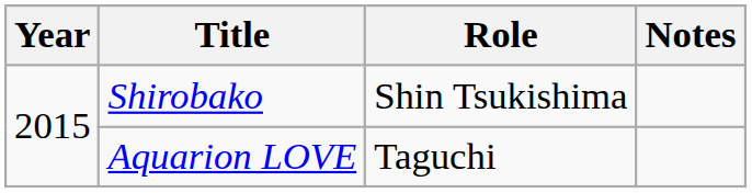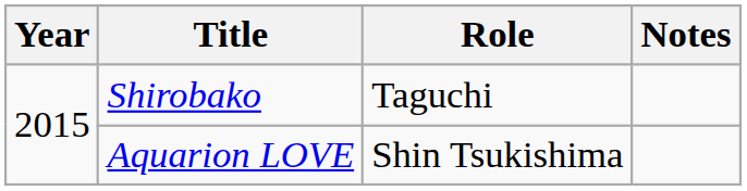Shirobako | Role: Shin Tsukishima -> Taguchi
Aquarion LOVE | Role: Taguchi -> Shin Tsukishima
